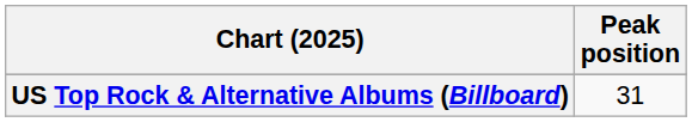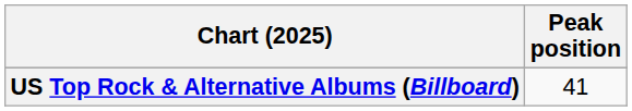US Top Rock & Alternative Albums (Billboard) | Peak position: 31 -> 41
